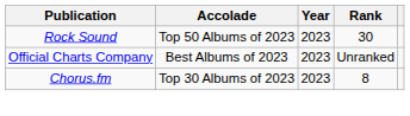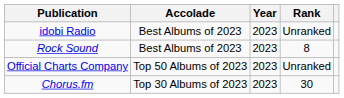+ row: idobi Radio | Best Albums of 2023 | 2023 | Unranked
Rock Sound | Accolade: Top 50 Albums of 2023 -> Best Albums of 2023
Rock Sound | Rank: 30 -> 8
Official Charts Company | Accolade: Best Albums of 2023 -> Top 50 Albums of 2023
Chorus.fm | Rank: 8 -> 30
